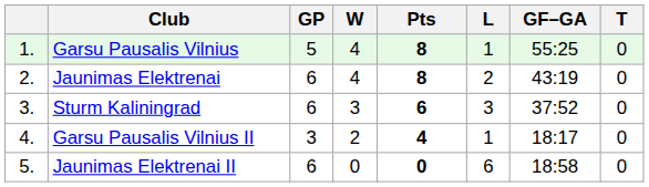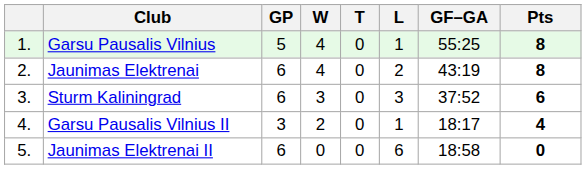columns swapped: T <-> Pts
